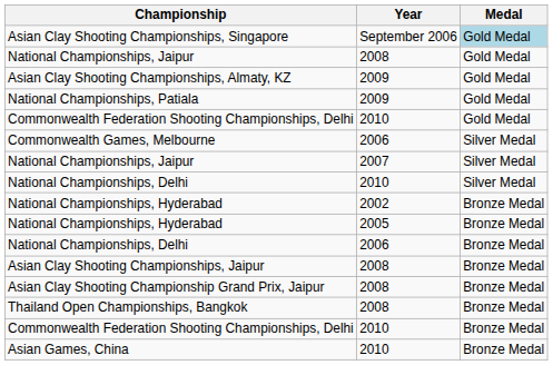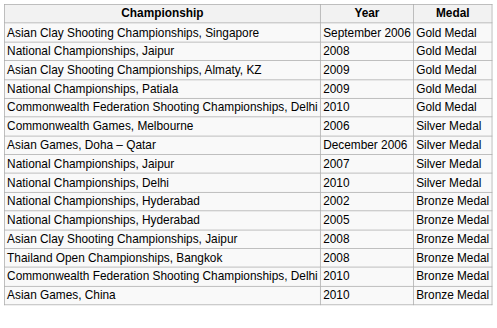Asian Clay Shooting Championships, Singapore | Medal: lightblue background -> no background
+ row: Asian Games, Doha – Qatar | December 2006 | Silver Medal
- row: National Championships, Delhi | 2006 | Bronze Medal
- row: Asian Clay Shooting Championship Grand Prix, Jaipur | 2008 | Bronze Medal
